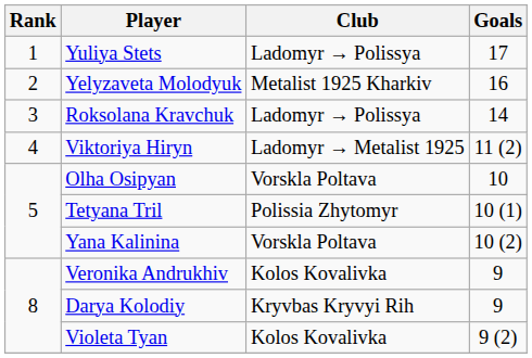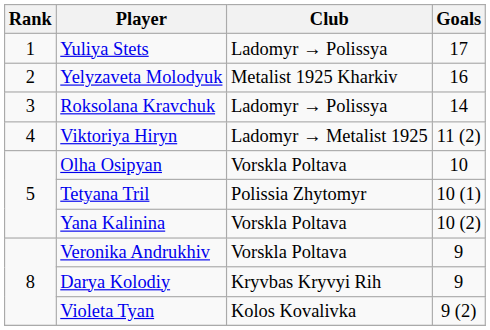Veronika Andrukhiv | Club: Kolos Kovalivka -> Vorskla Poltava
